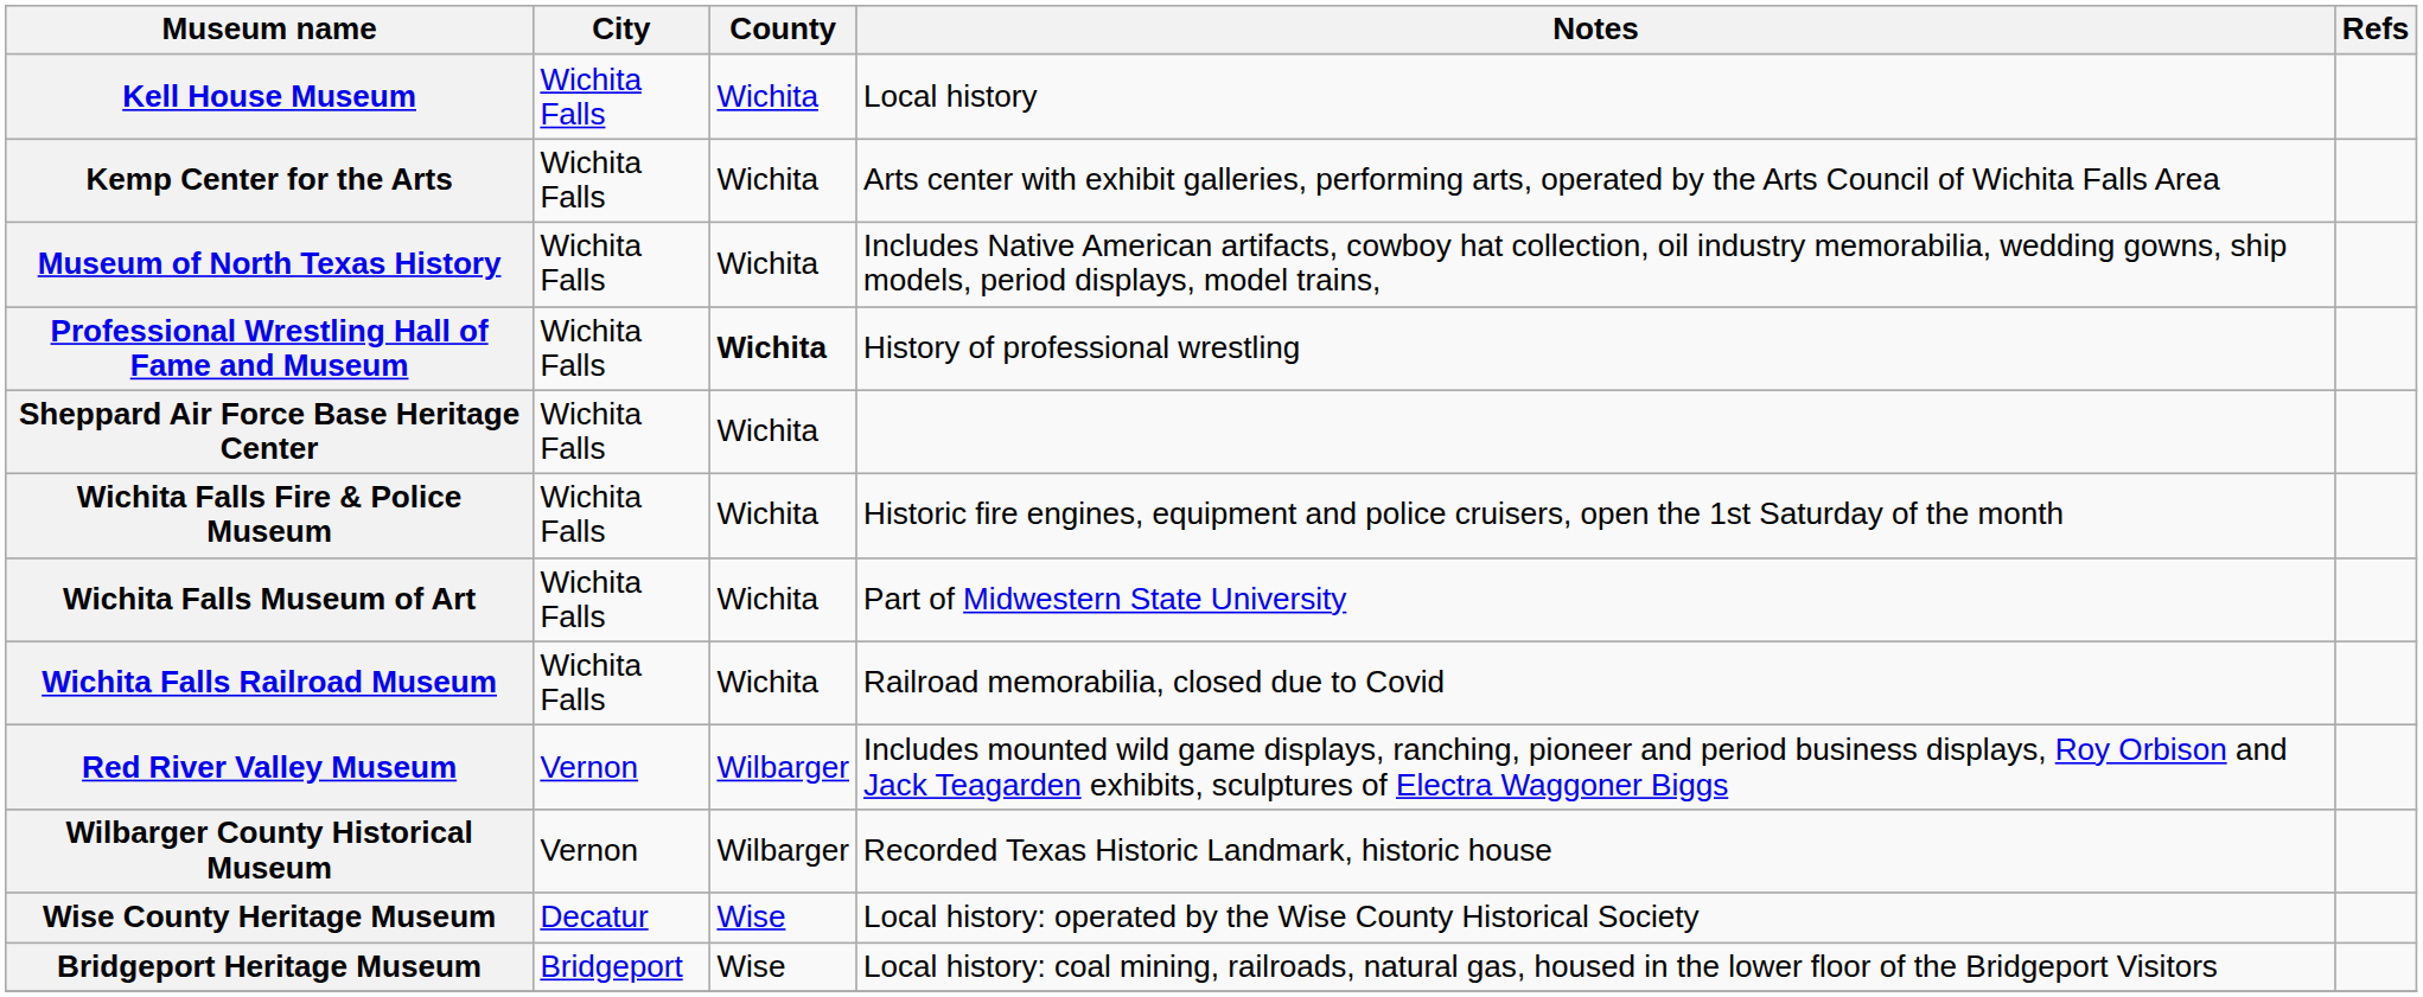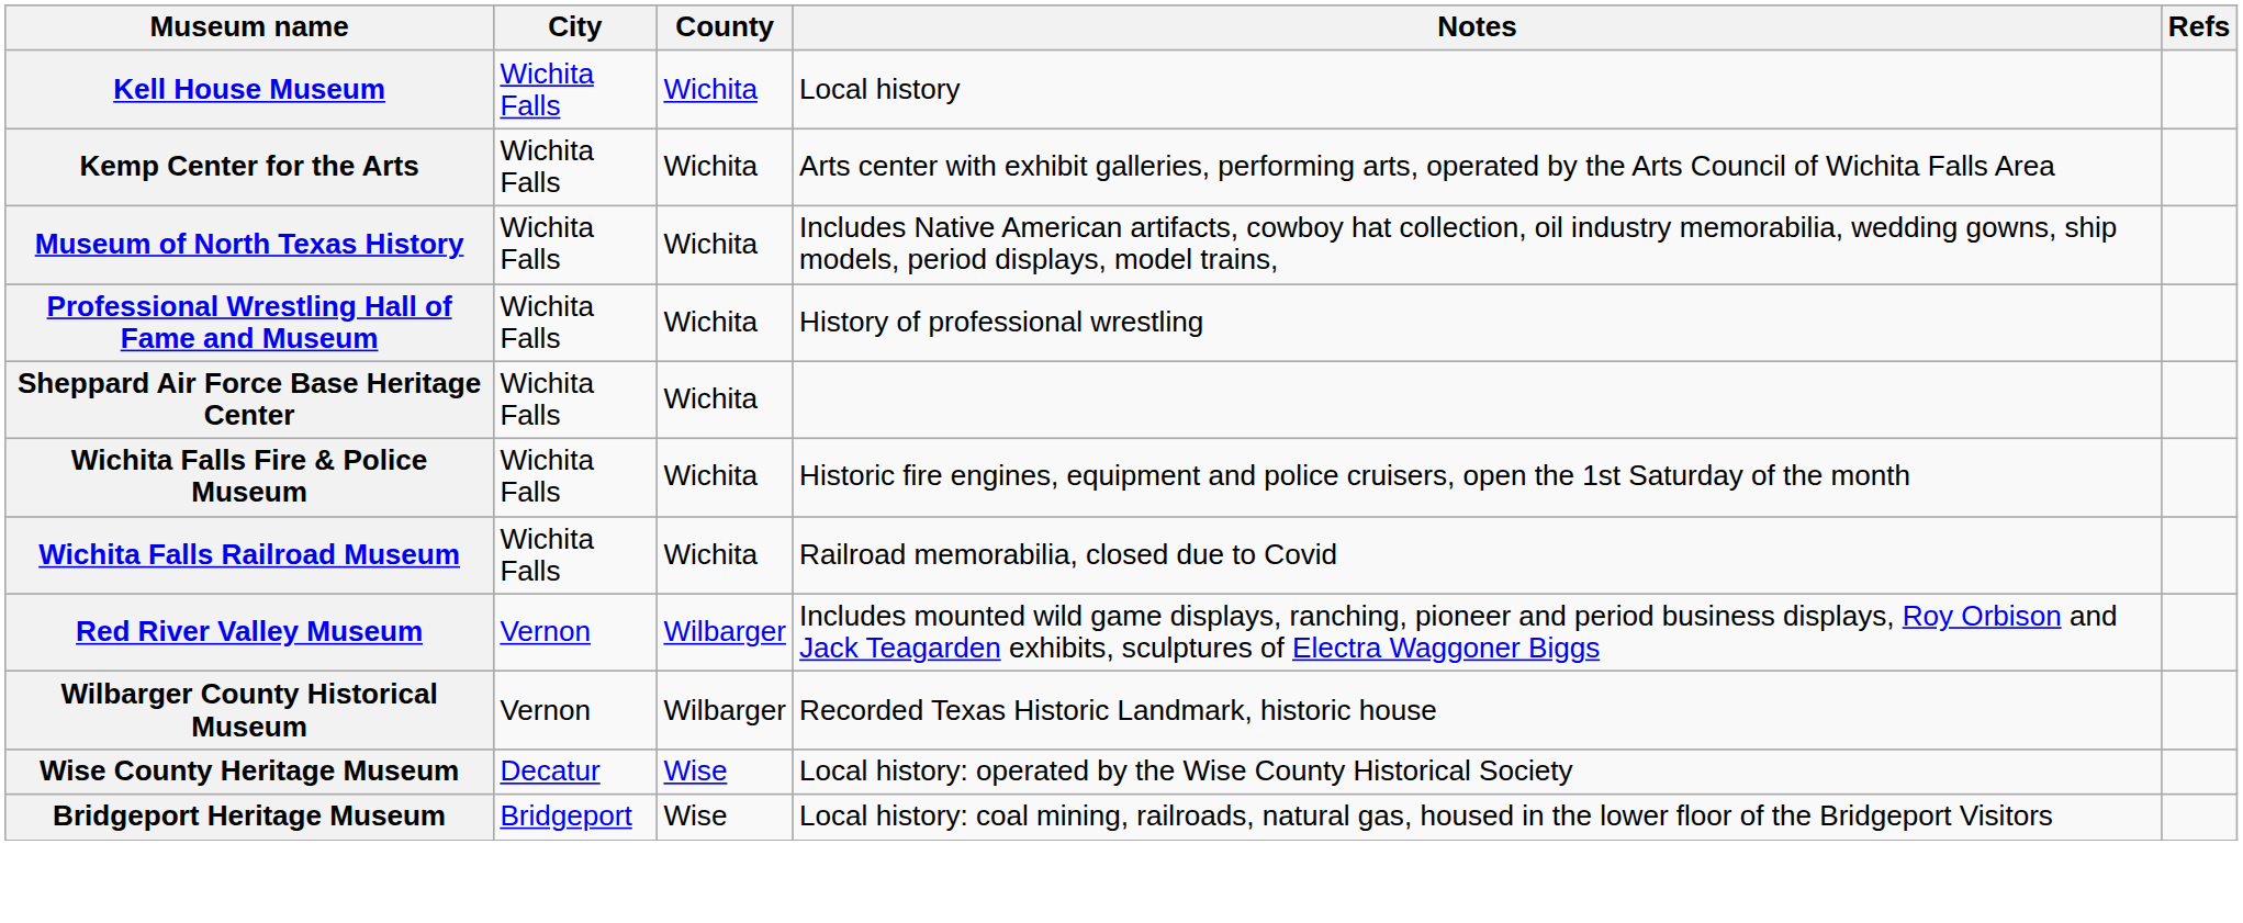Professional Wrestling Hall of Fame and Museum | County: bold -> normal
- row: Wichita Falls Museum of Art | Wichita Falls | Wichita | Part of Midwestern State University
